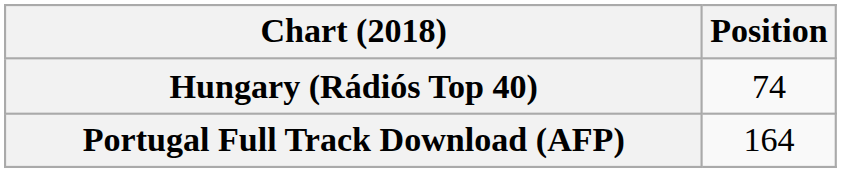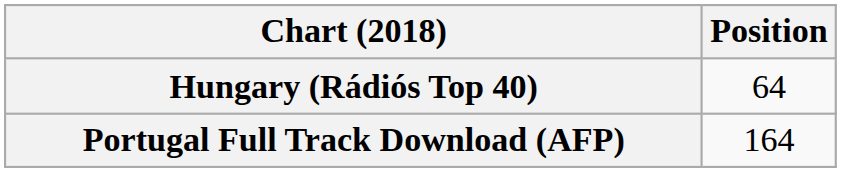Hungary (Rádiós Top 40) | Position: 74 -> 64
